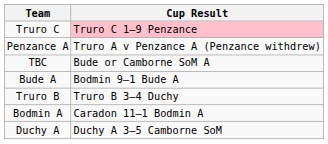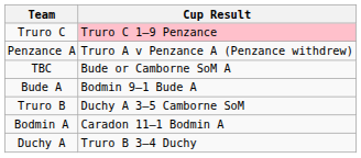Truro B | Cup Result: Truro B 3–4 Duchy -> Duchy A 3–5 Camborne SoM
Duchy A | Cup Result: Duchy A 3–5 Camborne SoM -> Truro B 3–4 Duchy
